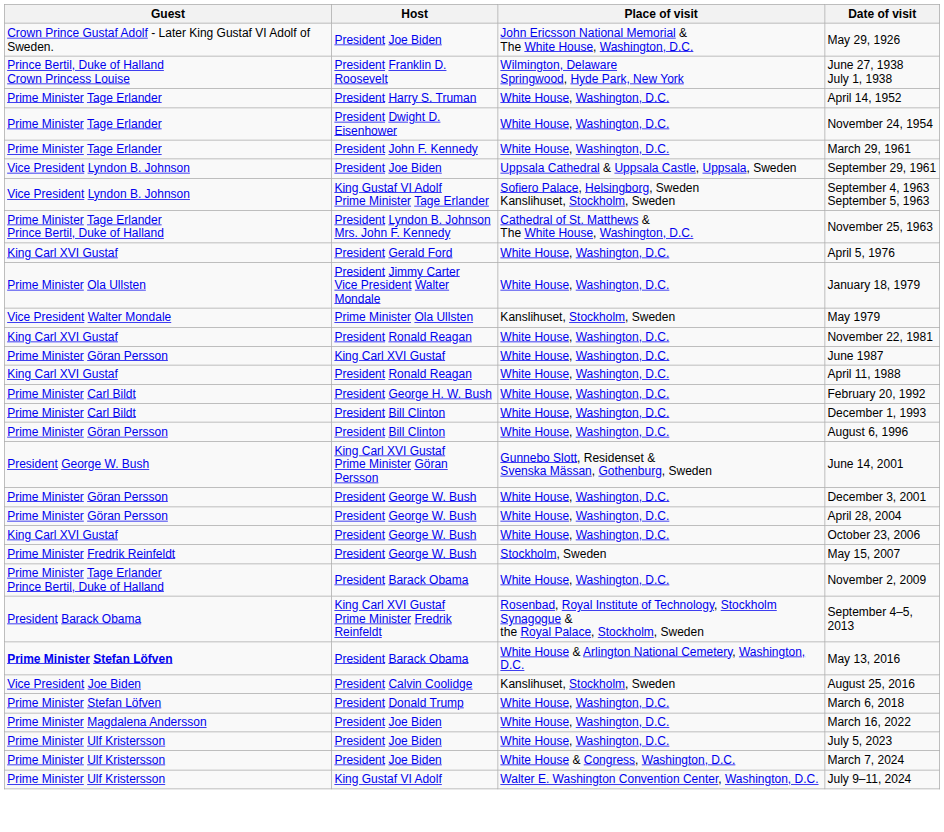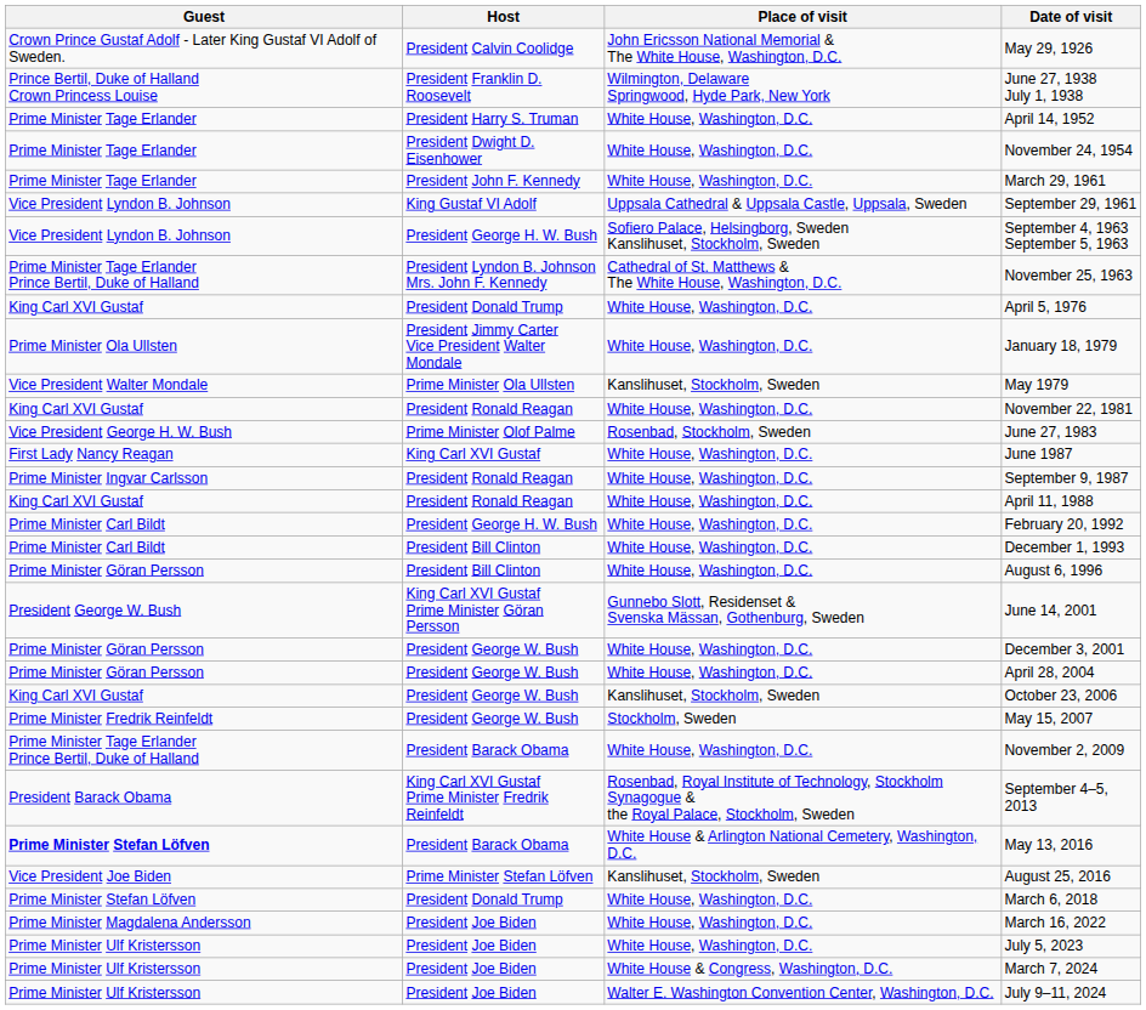May 29, 1926 | Host: President Joe Biden -> President Calvin Coolidge
September 29, 1961 | Host: President Joe Biden -> King Gustaf VI Adolf
September 4, 1963 September 5, 1963 | Host: King Gustaf VI Adolf Prime Minister Tage Erlander -> President George H. W. Bush
April 5, 1976 | Host: President Gerald Ford -> President Donald Trump
+ row: Vice President George H. W. Bush | Prime Minister Olof Palme | Rosenbad, Stockholm, Sweden | June 27, 1983
June 1987 | Guest: Prime Minister Göran Persson -> First Lady Nancy Reagan
+ row: Prime Minister Ingvar Carlsson | President Ronald Reagan | White House, Washington, D.C. | September 9, 1987
October 23, 2006 | Place of visit: White House, Washington, D.C. -> Kanslihuset, Stockholm, Sweden
August 25, 2016 | Host: President Calvin Coolidge -> Prime Minister Stefan Löfven
July 9–11, 2024 | Host: King Gustaf VI Adolf -> President Joe Biden
